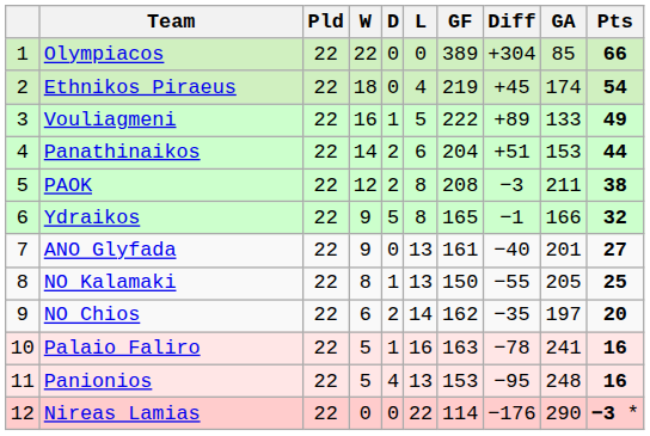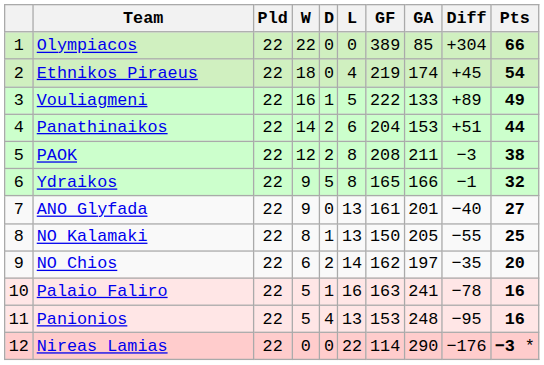columns swapped: GA <-> Diff
